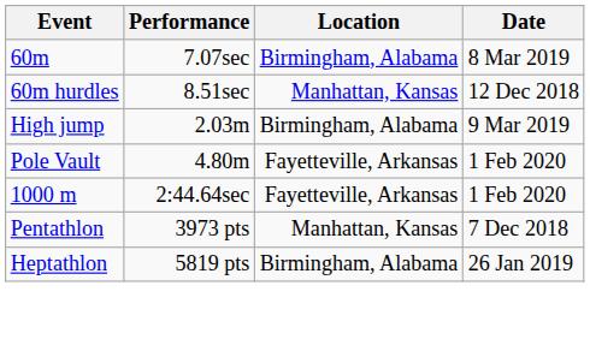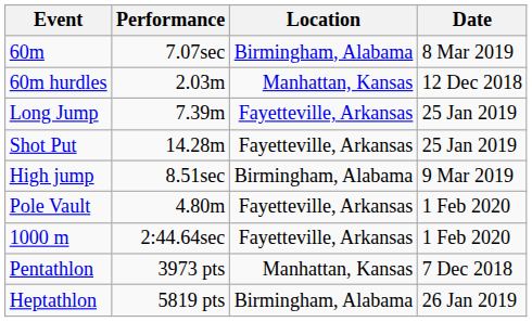60m hurdles | Performance: 8.51sec -> 2.03m
+ row: Long Jump | 7.39m | Fayetteville, Arkansas | 25 Jan 2019
+ row: Shot Put | 14.28m | Fayetteville, Arkansas | 25 Jan 2019
High jump | Performance: 2.03m -> 8.51sec
